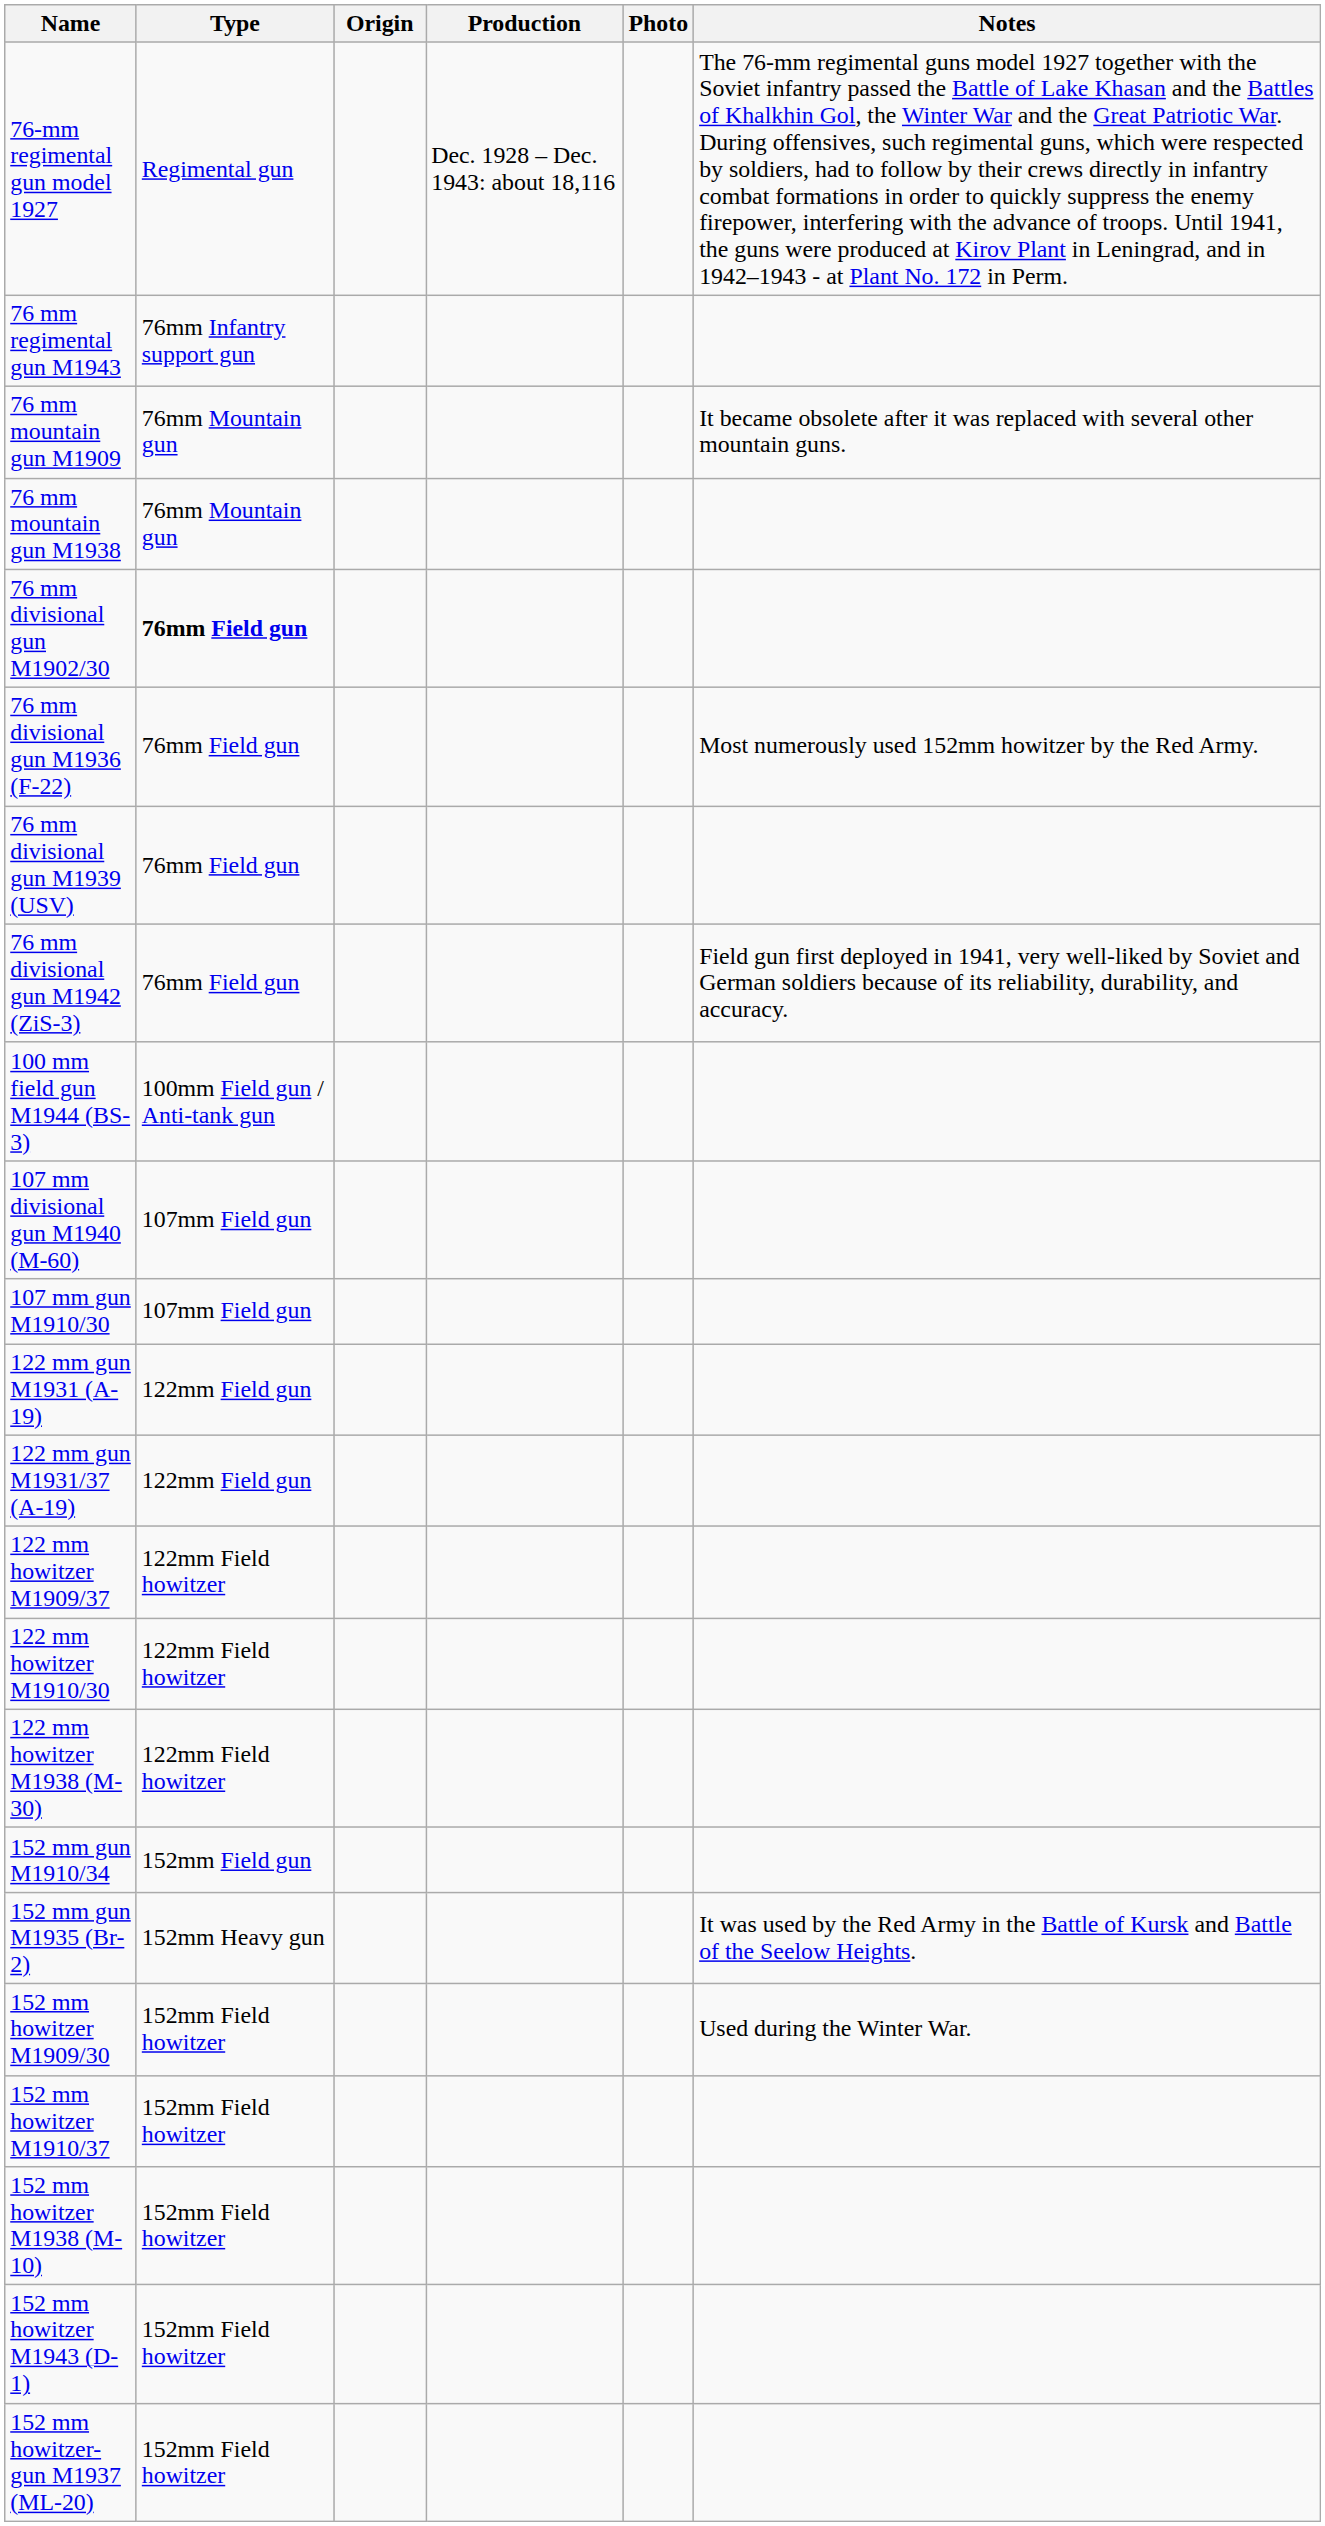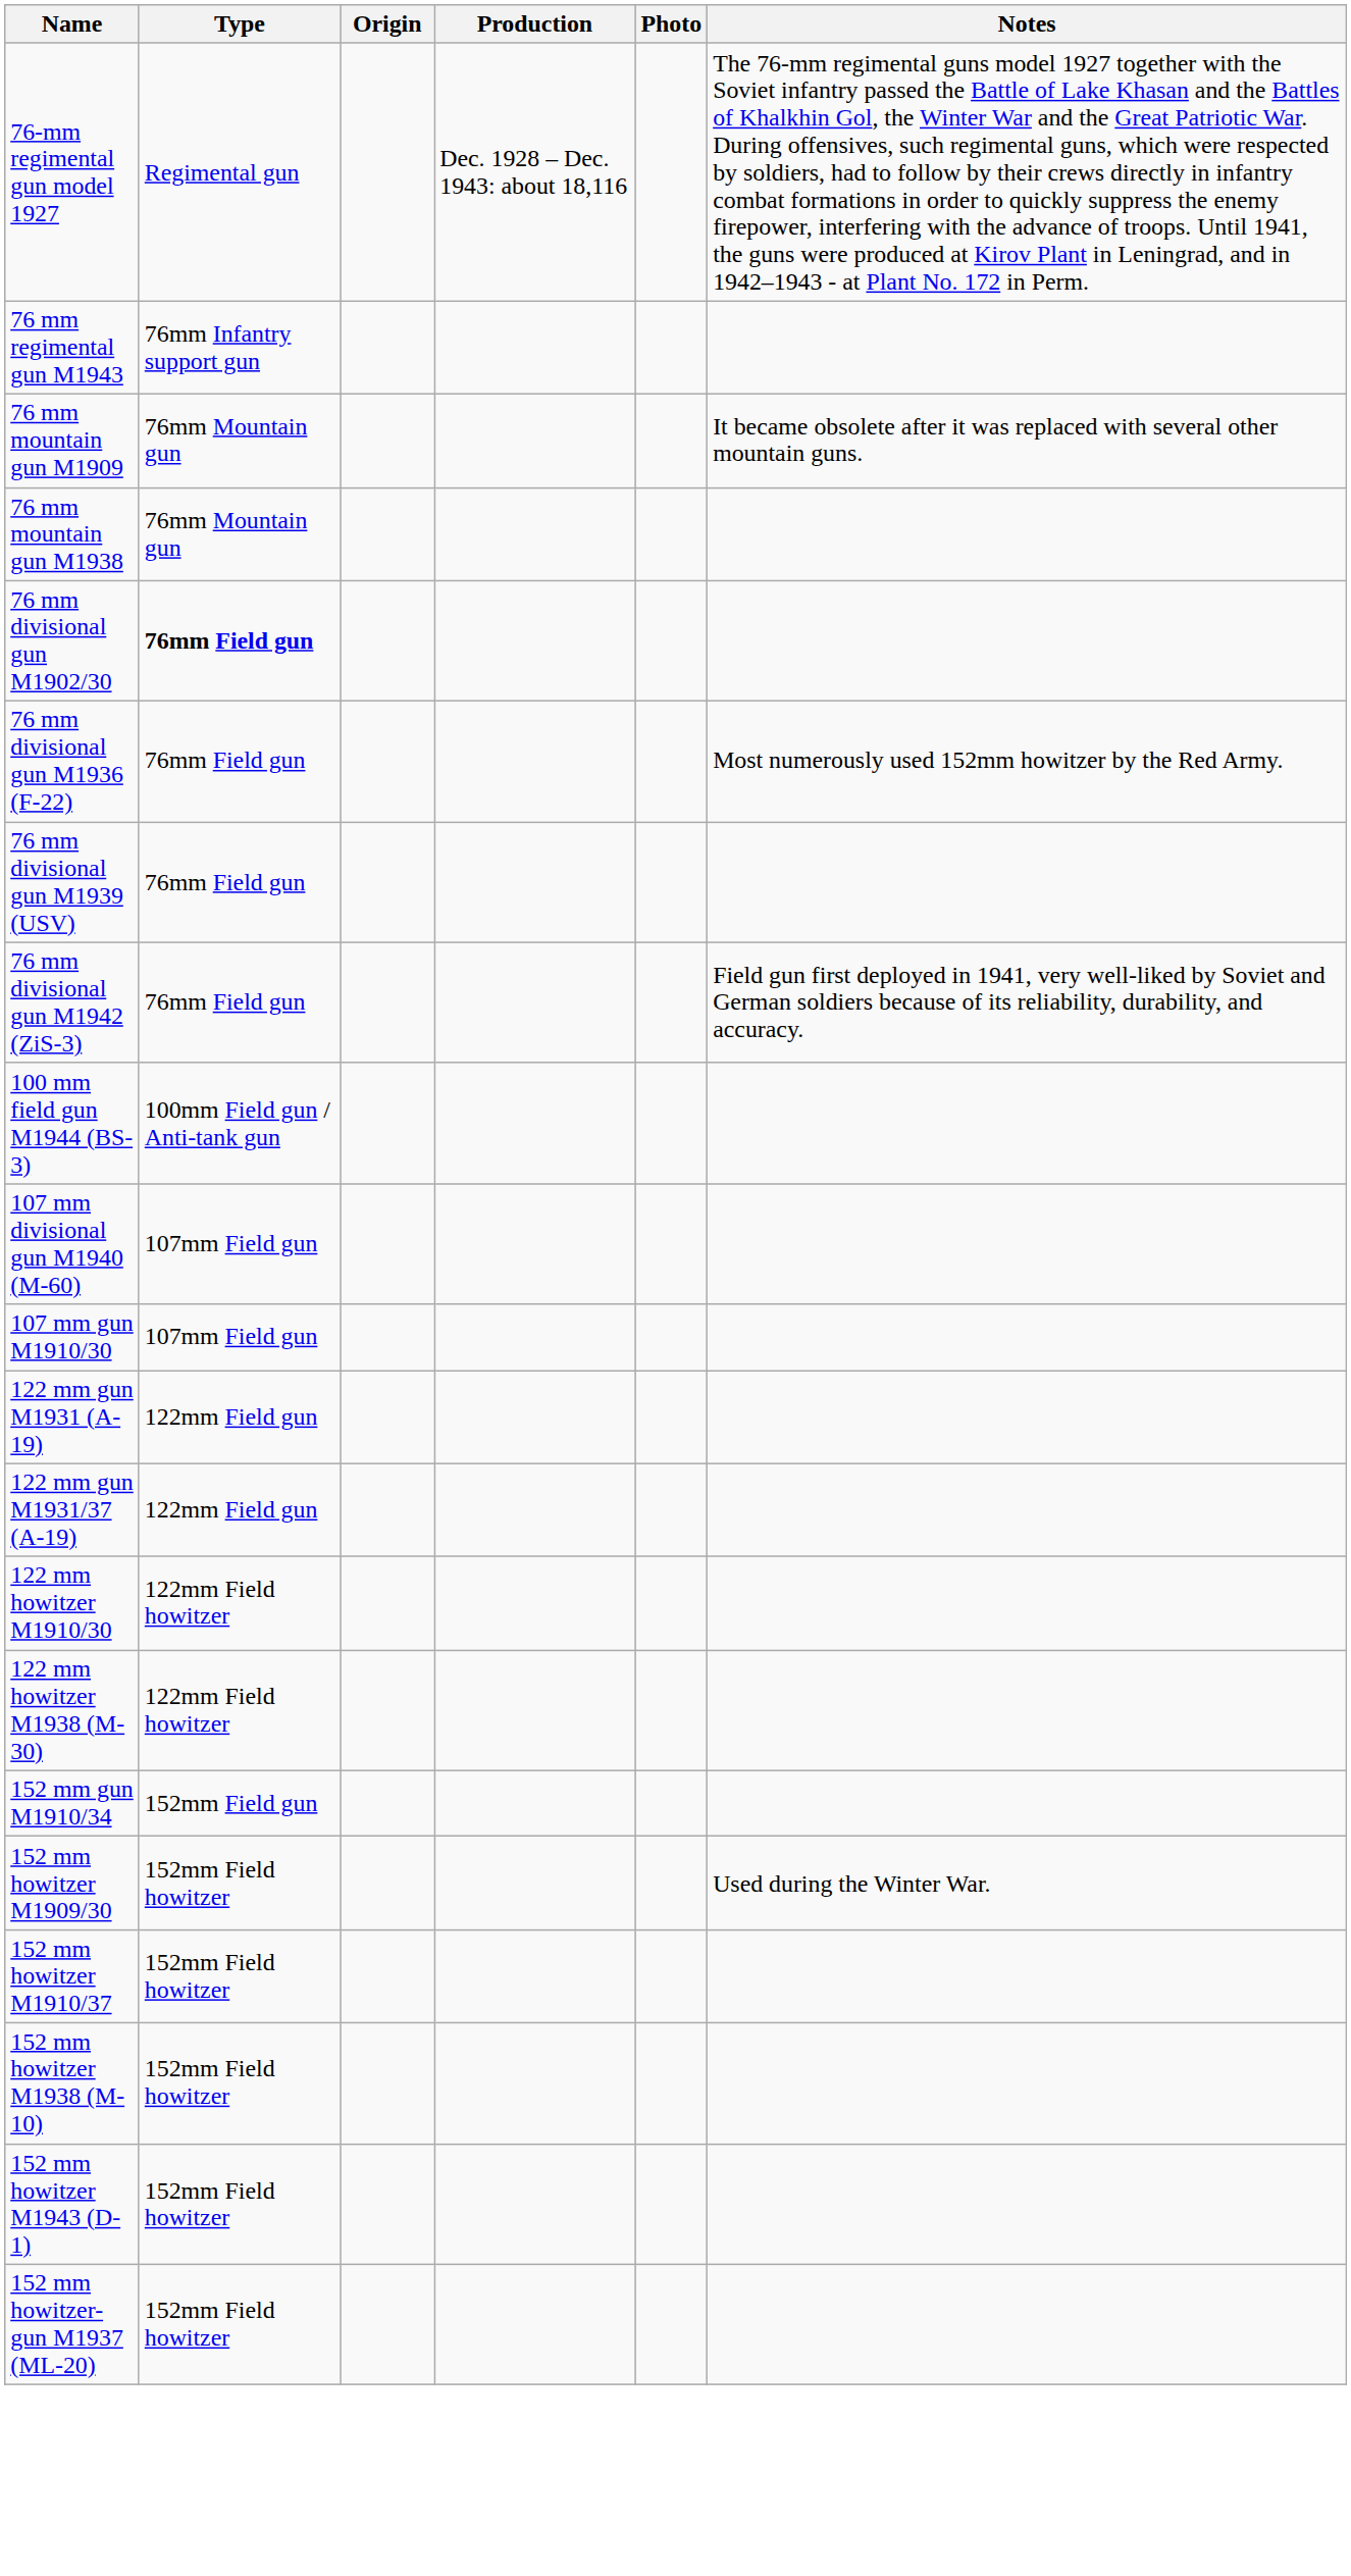- row: 122 mm howitzer M1909/37 | 122mm Field howitzer
- row: 152 mm gun M1935 (Br-2) | 152mm Heavy gun | It was used by the Red Army in the Battle of Kursk and Battle of the Seelow Heights.
